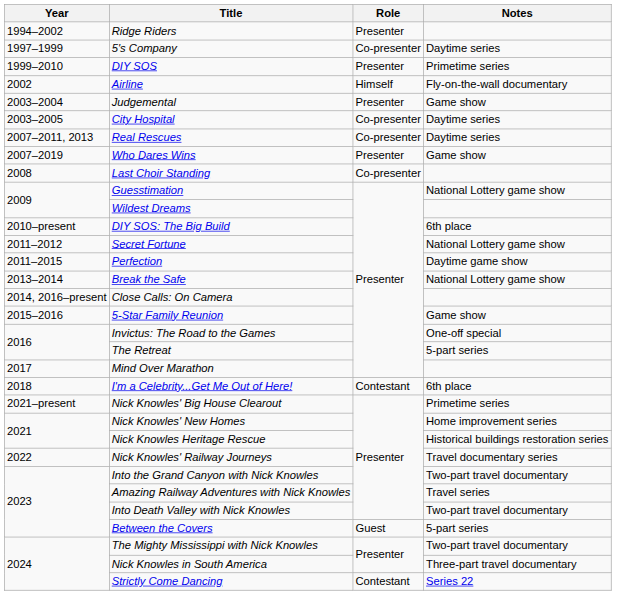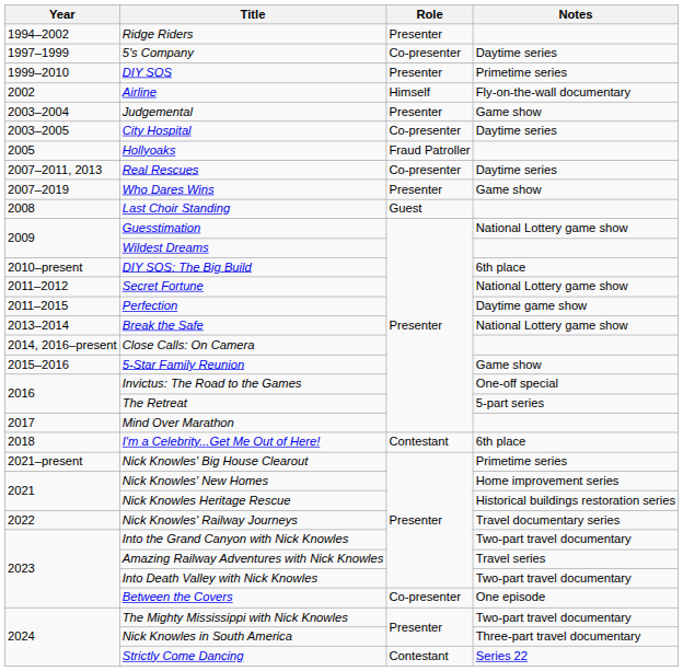+ row: 2005 | Hollyoaks | Fraud Patroller
Last Choir Standing | Role: Co-presenter -> Guest
Between the Covers | Role: Guest -> Co-presenter
Between the Covers | Notes: 5-part series -> One episode
